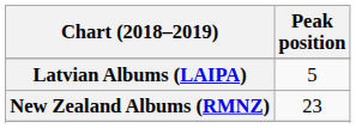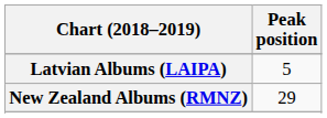New Zealand Albums (RMNZ) | Peak position: 23 -> 29
